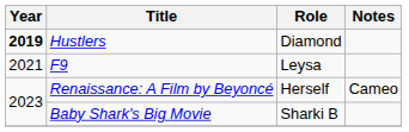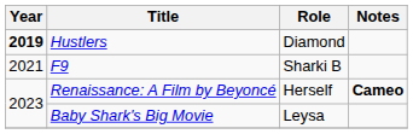F9 | Role: Leysa -> Sharki B
Renaissance: A Film by Beyoncé | Notes: normal -> bold
Baby Shark's Big Movie | Role: Sharki B -> Leysa
